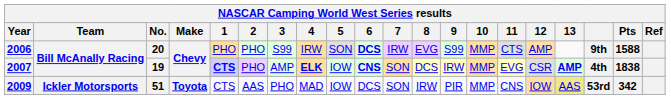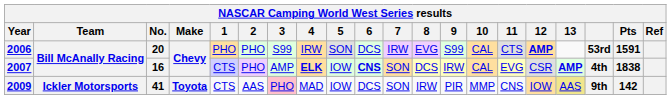2006 | 6: bold -> normal
2006 | 10: MMP -> CAL
2006 | 12: normal -> bold
2006 | column 18: 9th -> 53rd
2006 | Pts: 1588 -> 1591
2007 | No.: 19 -> 16
2007 | 1: bold -> normal
2007 | 10: MMP -> CAL
2009 | No.: 51 -> 41
2009 | 3: no background -> pink background
2009 | column 18: 53rd -> 9th
2009 | Pts: 342 -> 142
